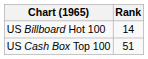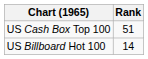rows swapped: US Billboard Hot 100 <-> US Cash Box Top 100
